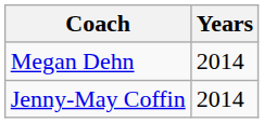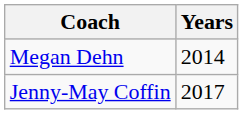Jenny-May Coffin | Years: 2014 -> 2017
